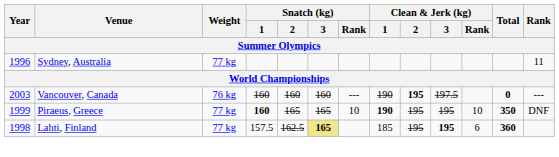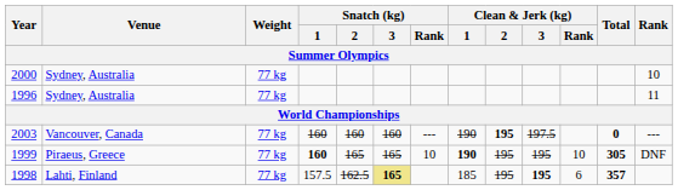+ row: 2000 | Sydney, Australia | 77 kg | 10
2003 | Weight: 76 kg -> 77 kg
1999 | Total: 350 -> 305
1998 | Total: 360 -> 357
